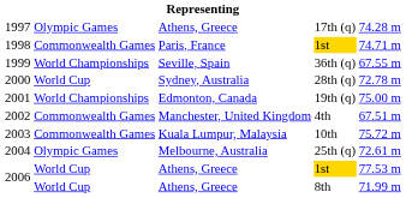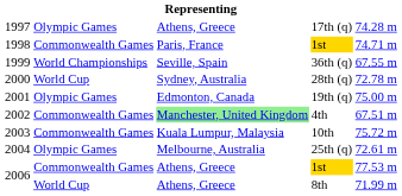19th (q) | column 2: World Championships -> Olympic Games
4th | column 3: no background -> lightgreen background
2006 / 1st | column 2: World Cup -> Commonwealth Games
